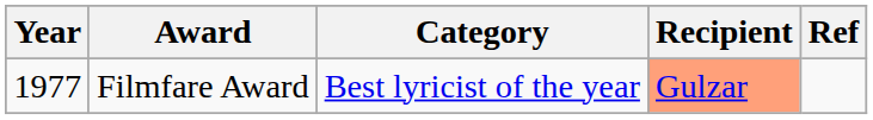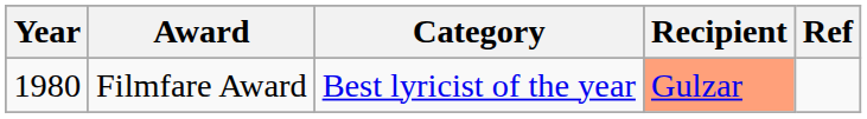Filmfare Award | Year: 1977 -> 1980
